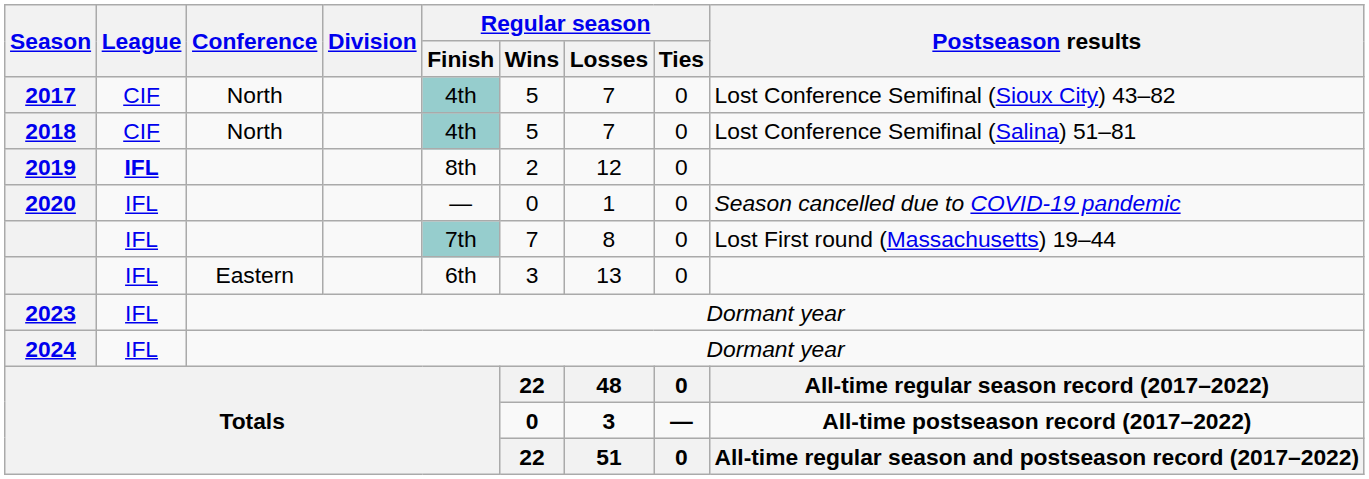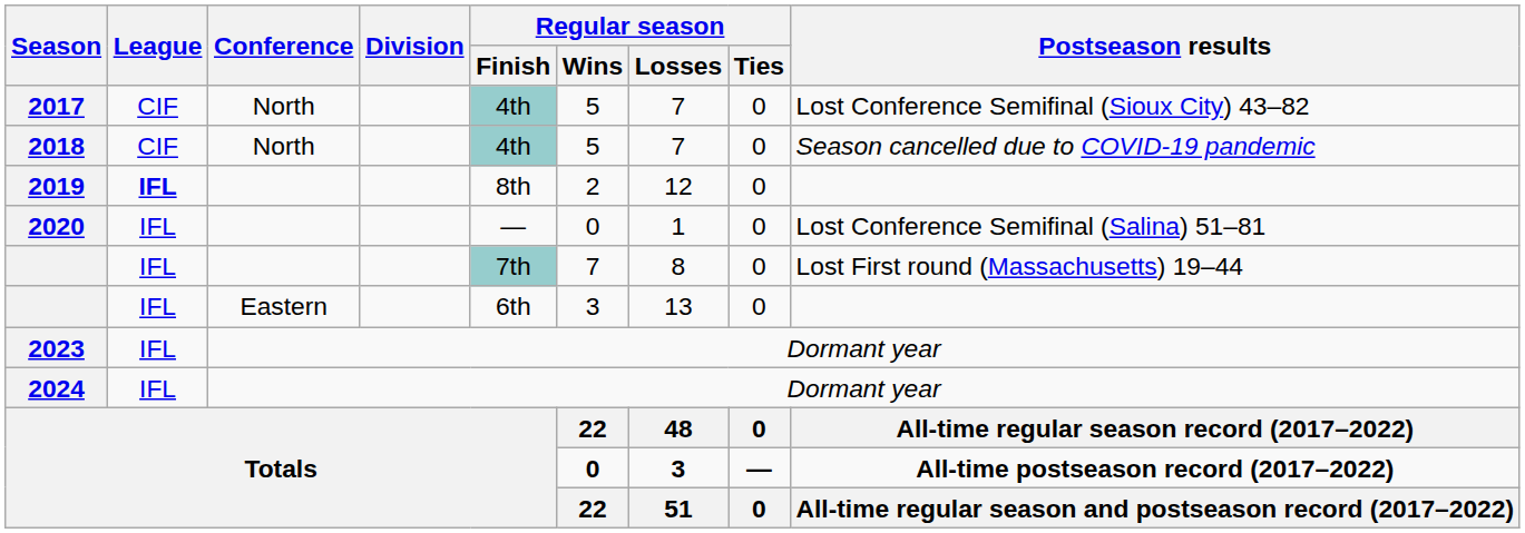2018 | Postseason results: Lost Conference Semifinal (Salina) 51–81 -> Season cancelled due to COVID-19 pandemic
2020 | Postseason results: Season cancelled due to COVID-19 pandemic -> Lost Conference Semifinal (Salina) 51–81
